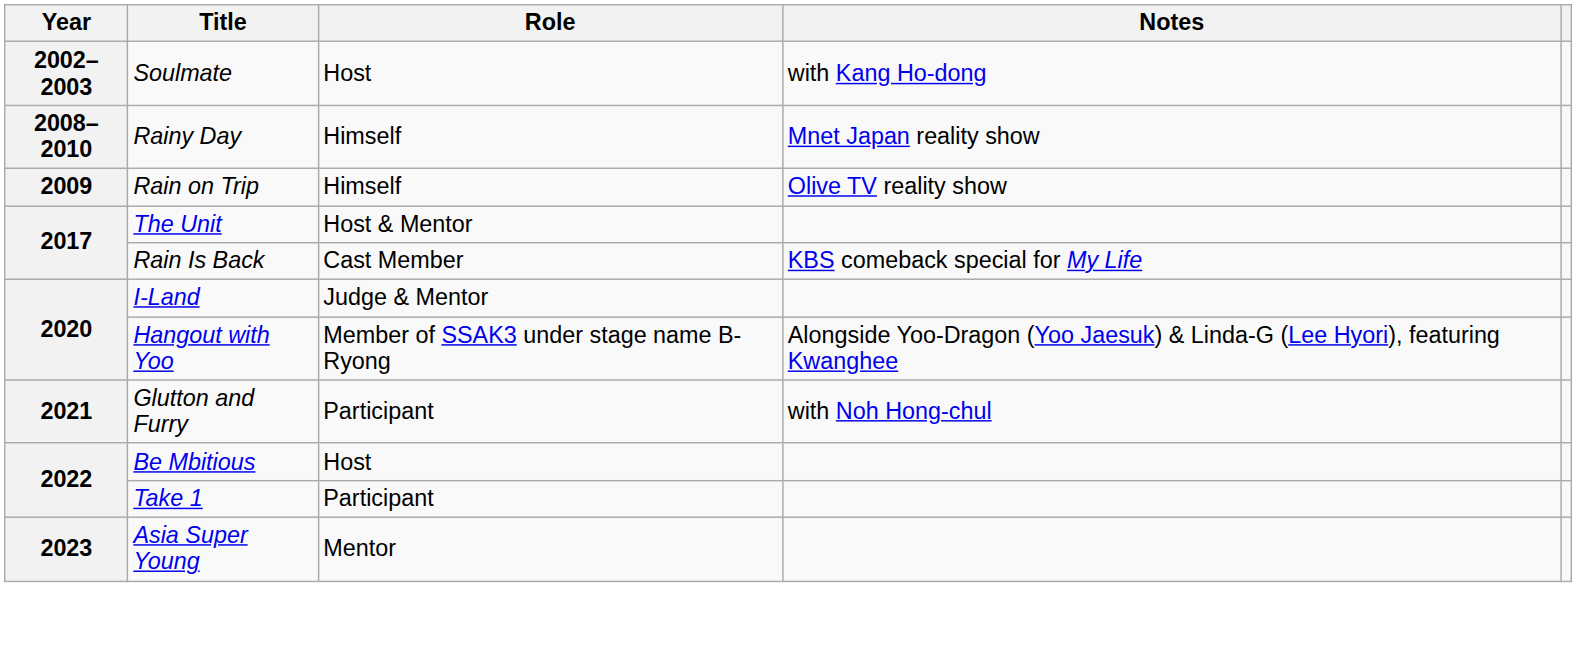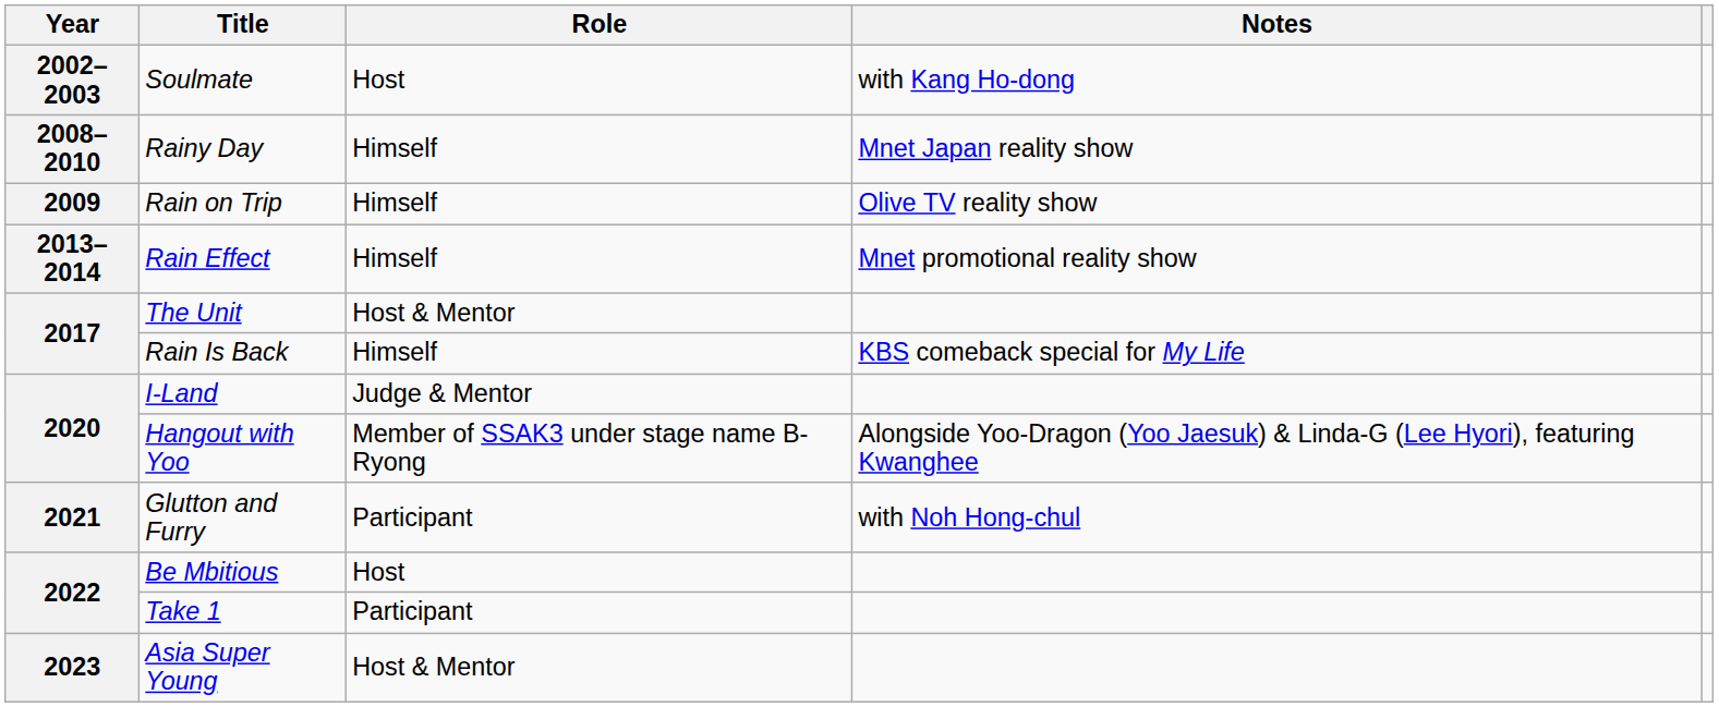+ row: 2013–2014 | Rain Effect | Himself | Mnet promotional reality show
Rain Is Back | Role: Cast Member -> Himself
Asia Super Young | Role: Mentor -> Host & Mentor
